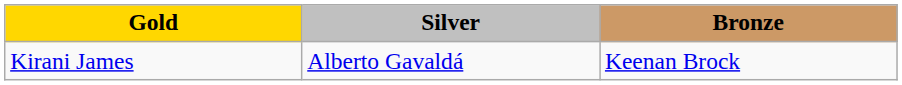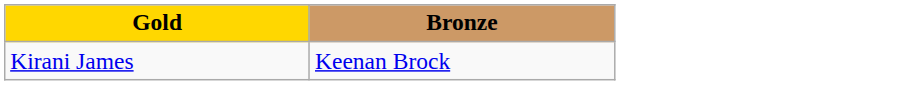- column: Silver | Alberto Gavaldá
